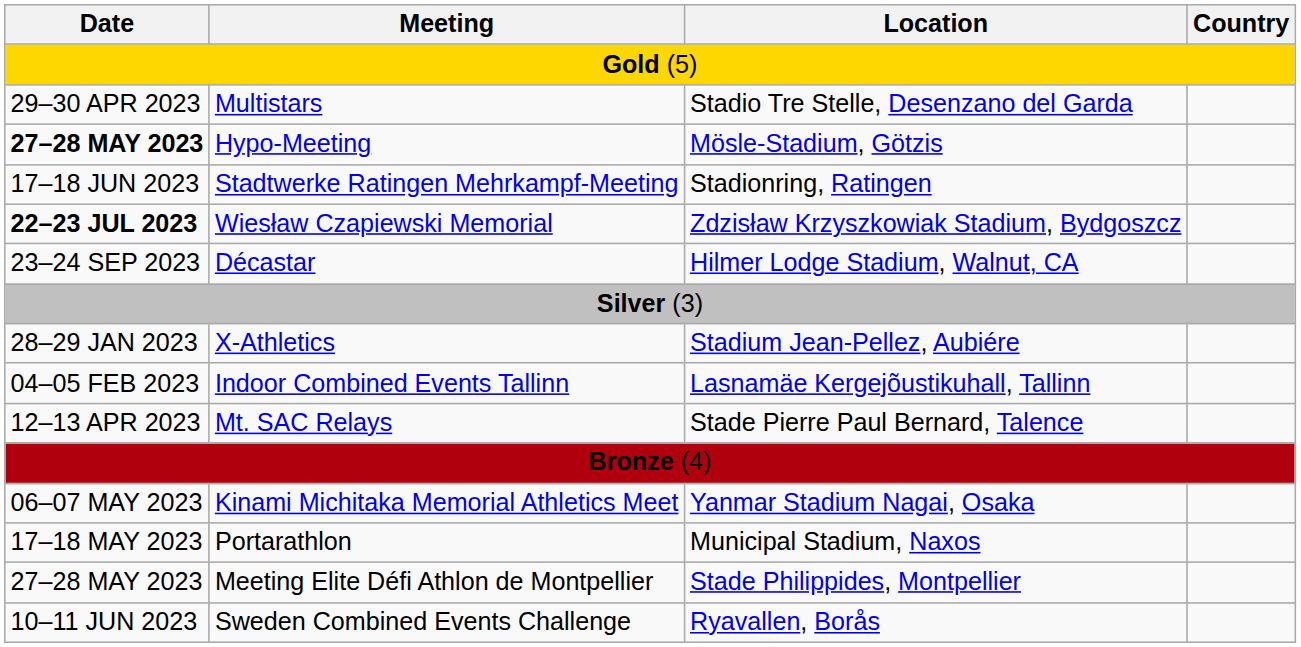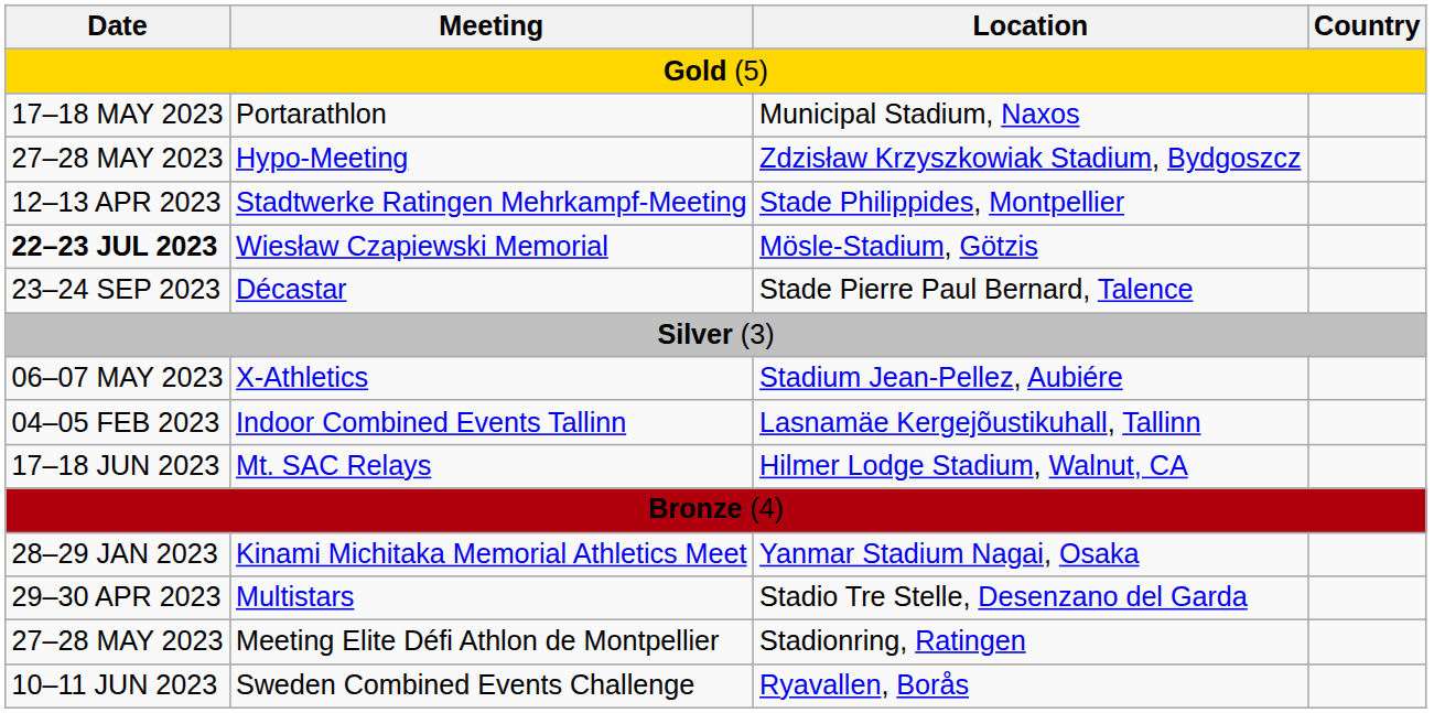rows swapped: Multistars <-> Portarathlon
Hypo-Meeting | Date: bold -> normal
Hypo-Meeting | Location: Mösle-Stadium, Götzis -> Zdzisław Krzyszkowiak Stadium, Bydgoszcz
Stadtwerke Ratingen Mehrkampf-Meeting | Date: 17–18 JUN 2023 -> 12–13 APR 2023
Stadtwerke Ratingen Mehrkampf-Meeting | Location: Stadionring, Ratingen -> Stade Philippides, Montpellier
Wiesław Czapiewski Memorial | Location: Zdzisław Krzyszkowiak Stadium, Bydgoszcz -> Mösle-Stadium, Götzis
Décastar | Location: Hilmer Lodge Stadium, Walnut, CA -> Stade Pierre Paul Bernard, Talence
X-Athletics | Date: 28–29 JAN 2023 -> 06–07 MAY 2023
Mt. SAC Relays | Date: 12–13 APR 2023 -> 17–18 JUN 2023
Mt. SAC Relays | Location: Stade Pierre Paul Bernard, Talence -> Hilmer Lodge Stadium, Walnut, CA
Kinami Michitaka Memorial Athletics Meet | Date: 06–07 MAY 2023 -> 28–29 JAN 2023
Meeting Elite Défi Athlon de Montpellier | Location: Stade Philippides, Montpellier -> Stadionring, Ratingen
